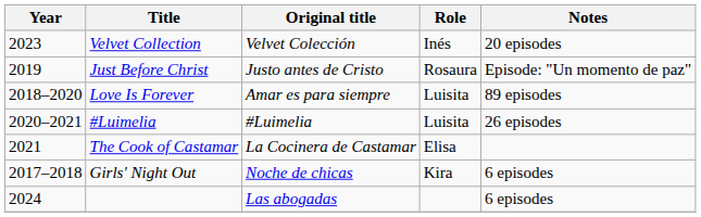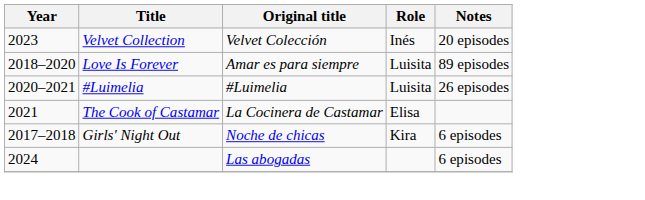- row: 2019 | Just Before Christ | Justo antes de Cristo | Rosaura | Episode: "Un momento de paz"
